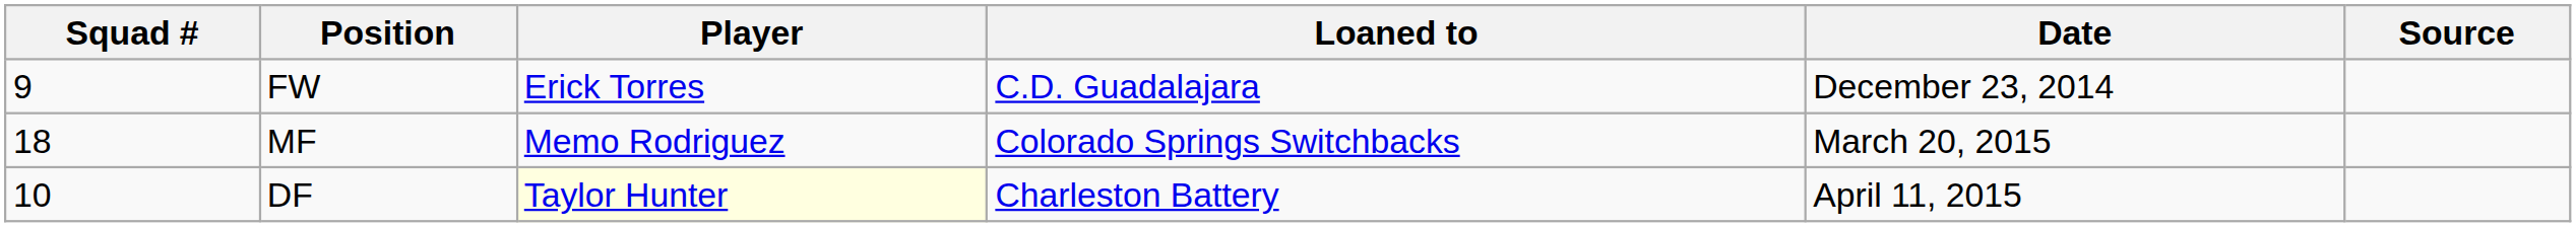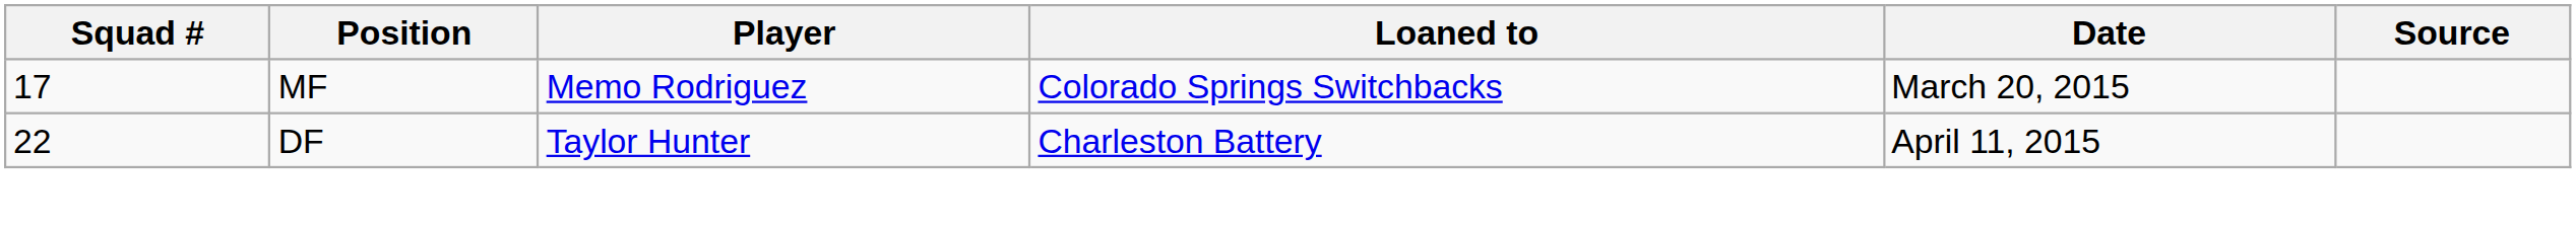- row: 9 | FW | Erick Torres | C.D. Guadalajara | December 23, 2014
MF | Squad #: 18 -> 17
DF | Squad #: 10 -> 22
DF | Player: lightyellow background -> no background
